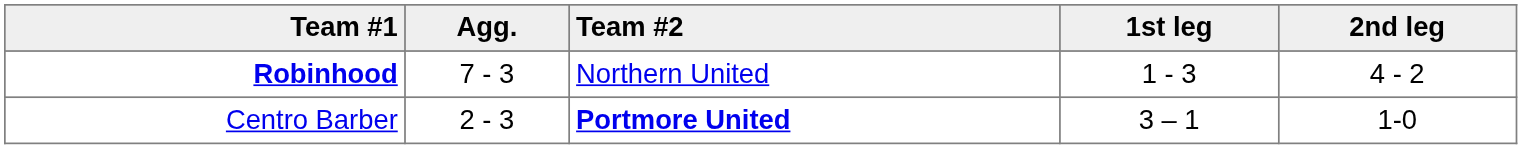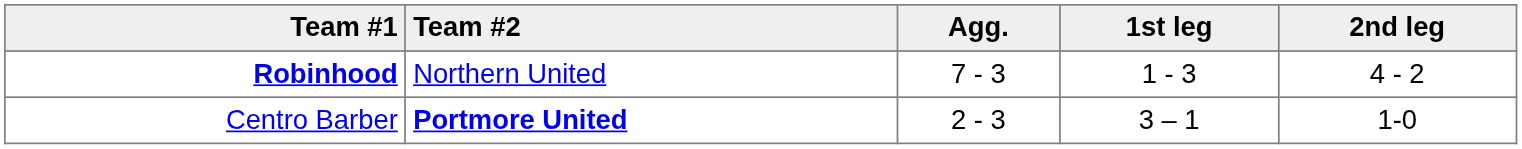columns swapped: Agg. <-> Team #2
